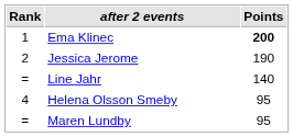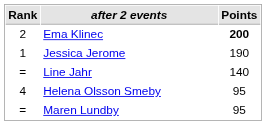Ema Klinec | Rank: 1 -> 2
Jessica Jerome | Rank: 2 -> 1
